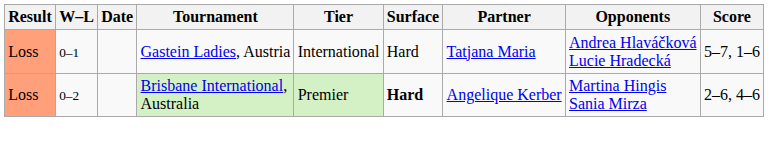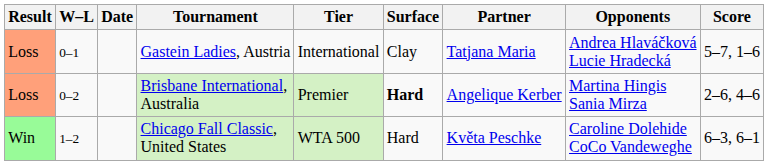Gastein Ladies, Austria | Surface: Hard -> Clay
+ row: Win | 1–2 | Chicago Fall Classic, United States | WTA 500 | Hard | Květa Peschke | Caroline Dolehide CoCo Vandeweghe | 6–3, 6–1
